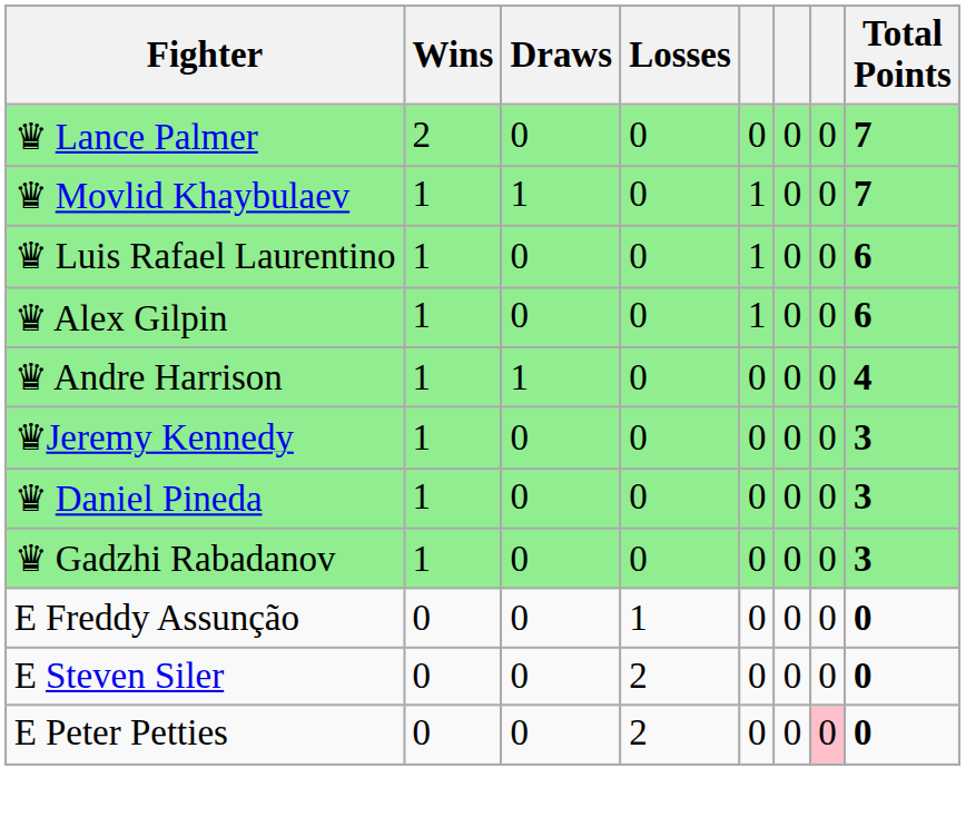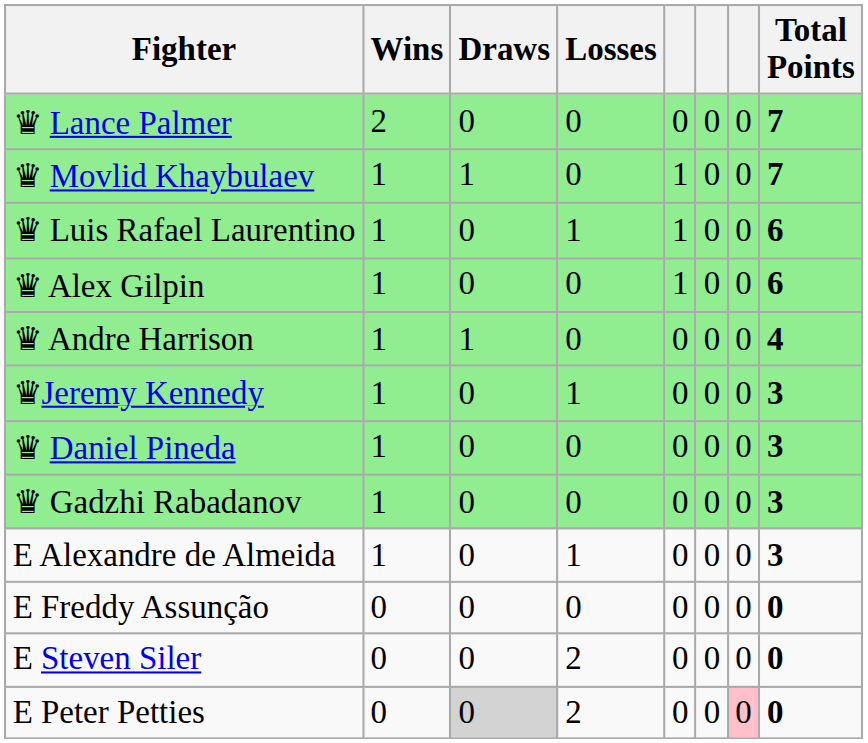♛ Luis Rafael Laurentino | Losses: 0 -> 1
♛Jeremy Kennedy | Losses: 0 -> 1
+ row: E Alexandre de Almeida | 1 | 0 | 1 | 0 | 0 | 0 | 3
E Freddy Assunção | Losses: 1 -> 0
E Peter Petties | Draws: no background -> lightgrey background
